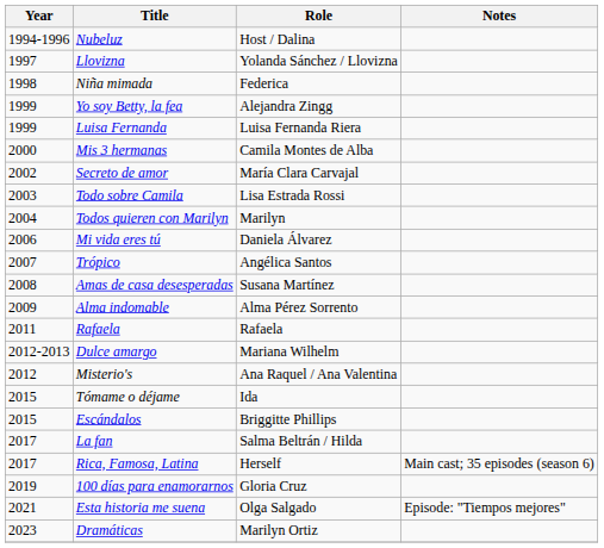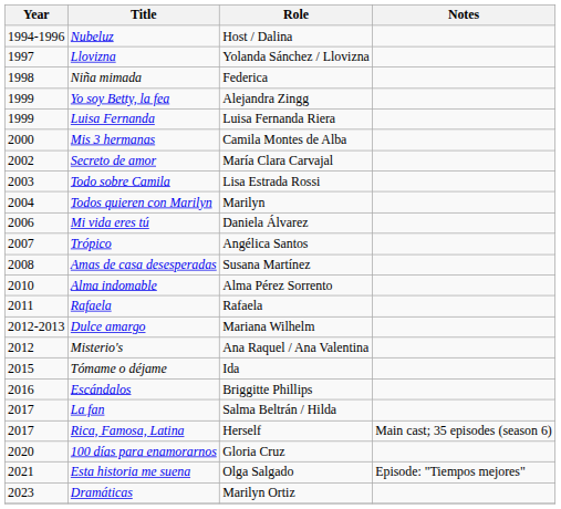Alma indomable | Year: 2009 -> 2010
Escándalos | Year: 2015 -> 2016
100 días para enamorarnos | Year: 2019 -> 2020
